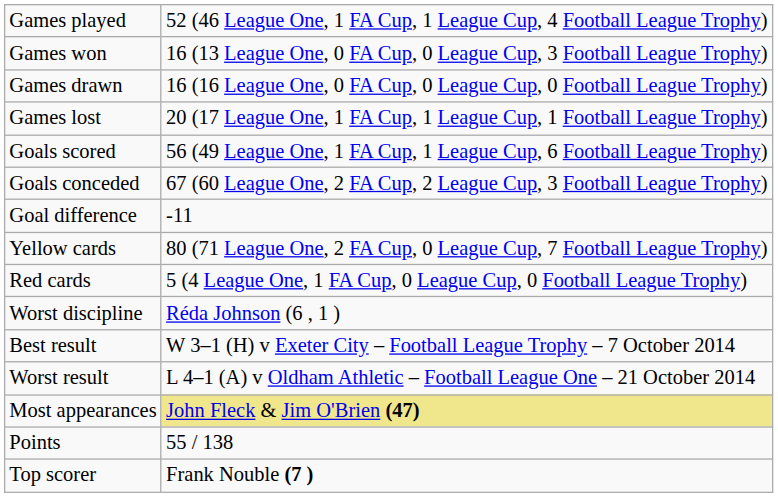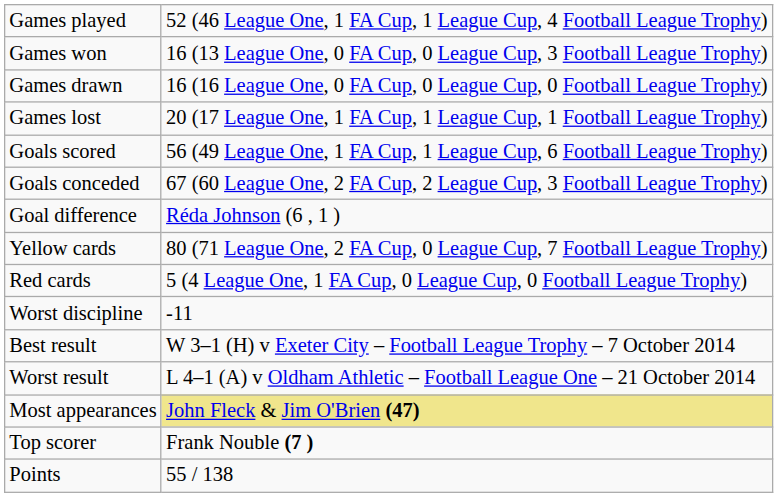Goal difference | column 2: -11 -> Réda Johnson (6 , 1 )
Worst discipline | column 2: Réda Johnson (6 , 1 ) -> -11
rows swapped: Top scorer <-> Points
